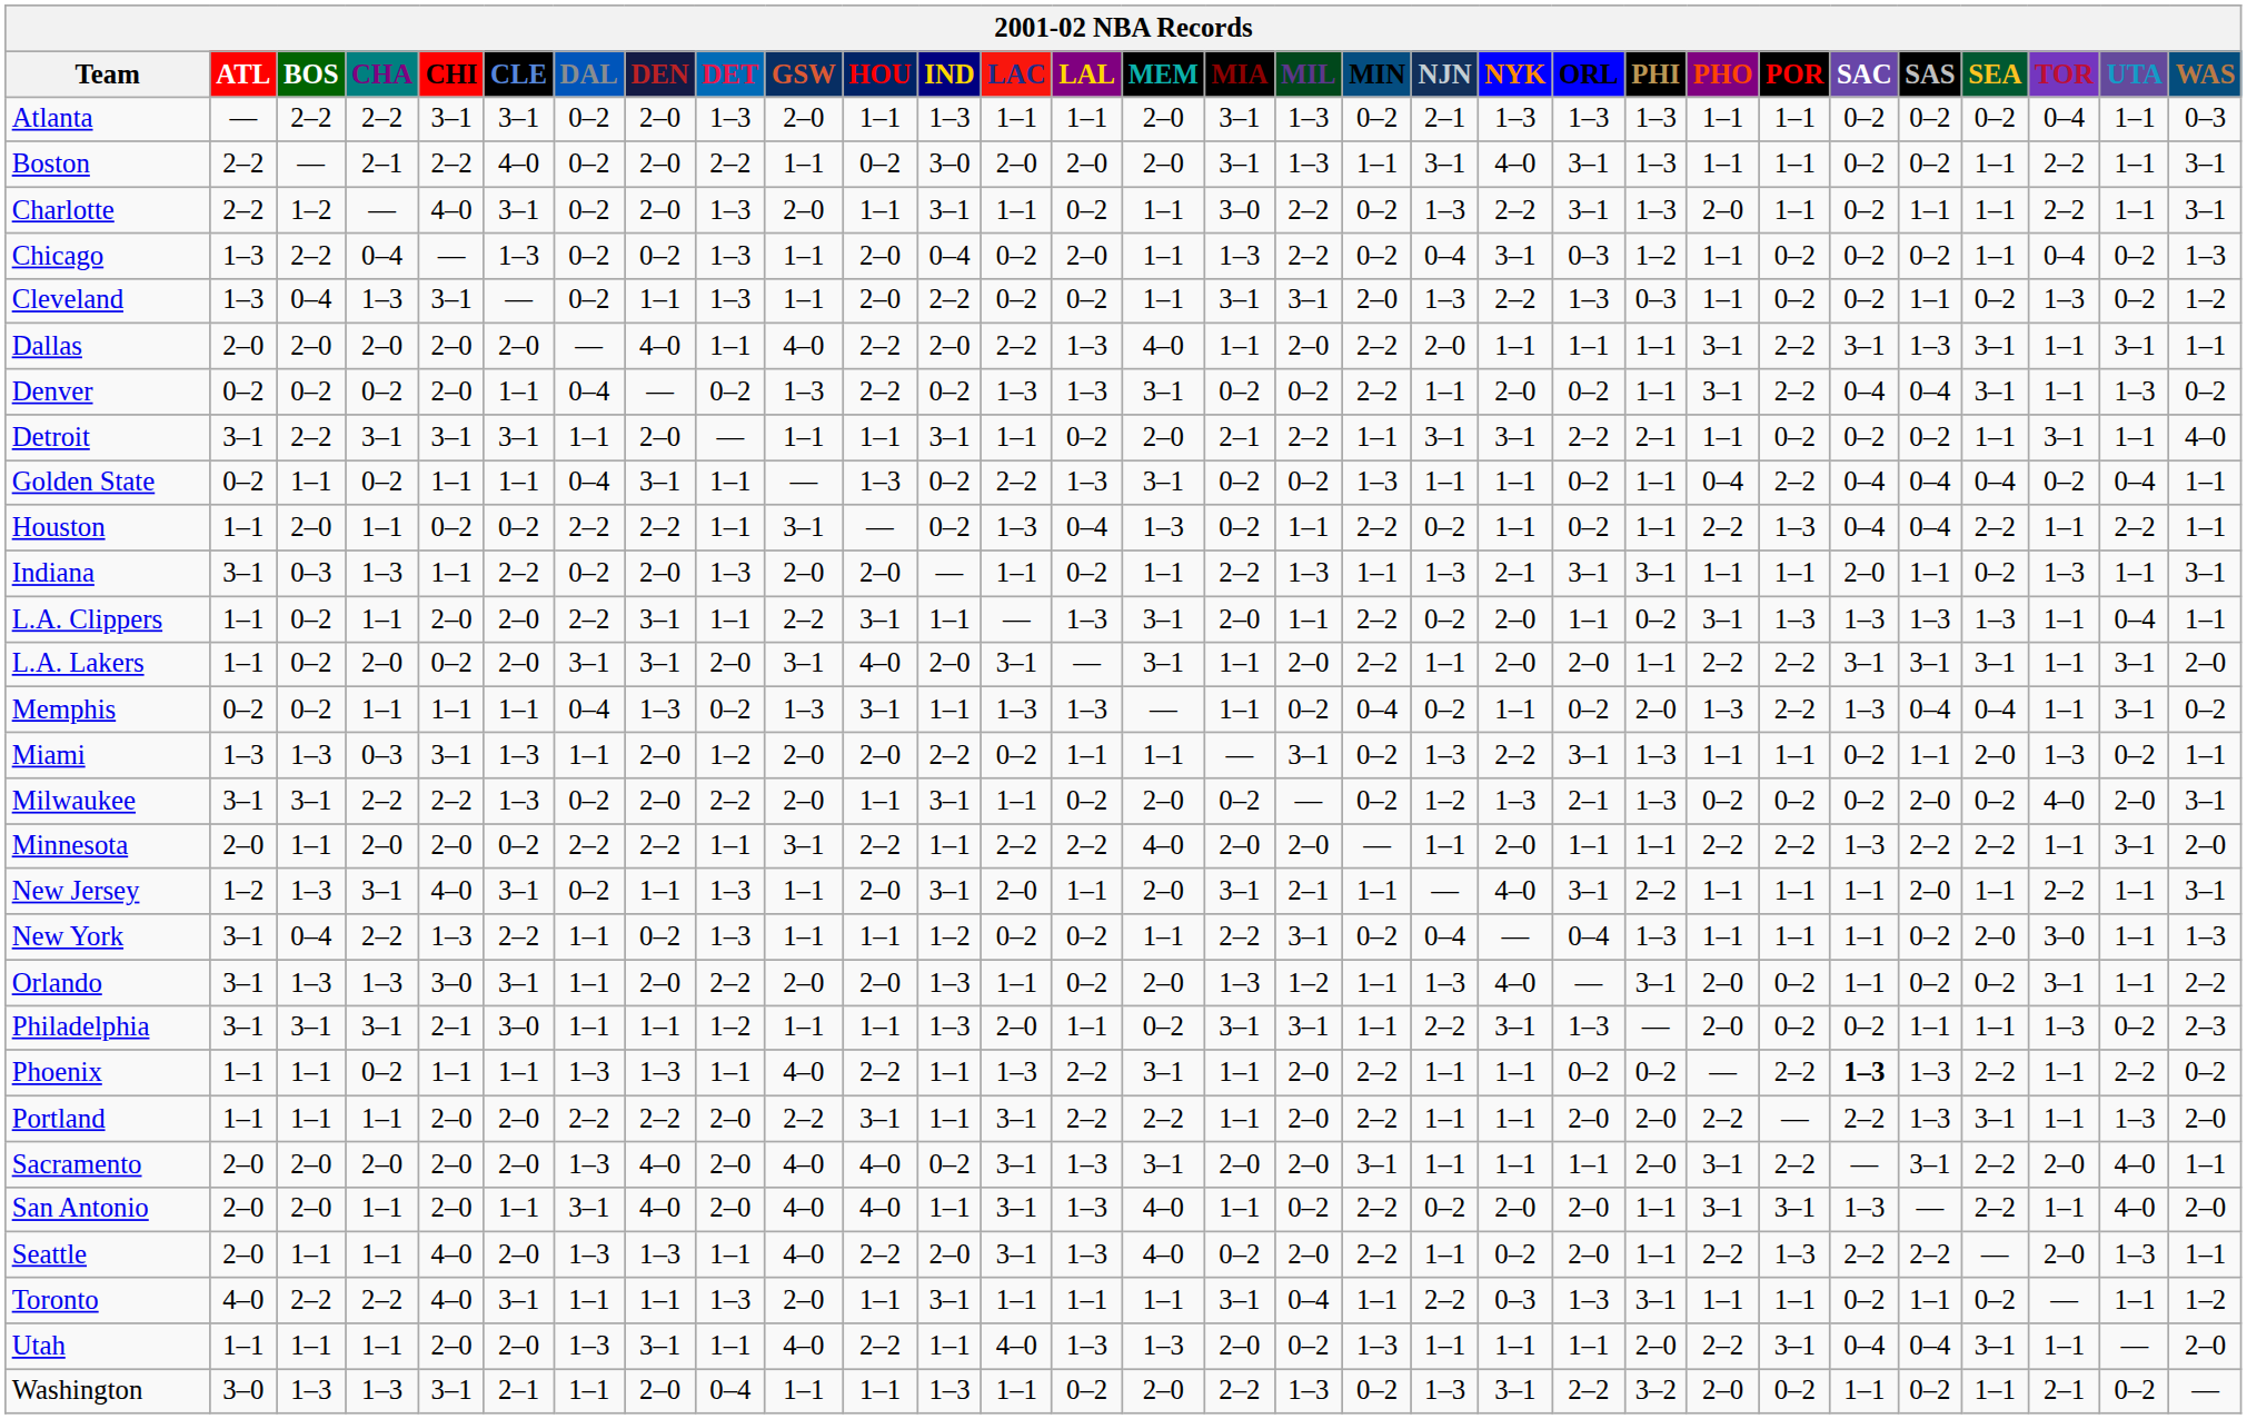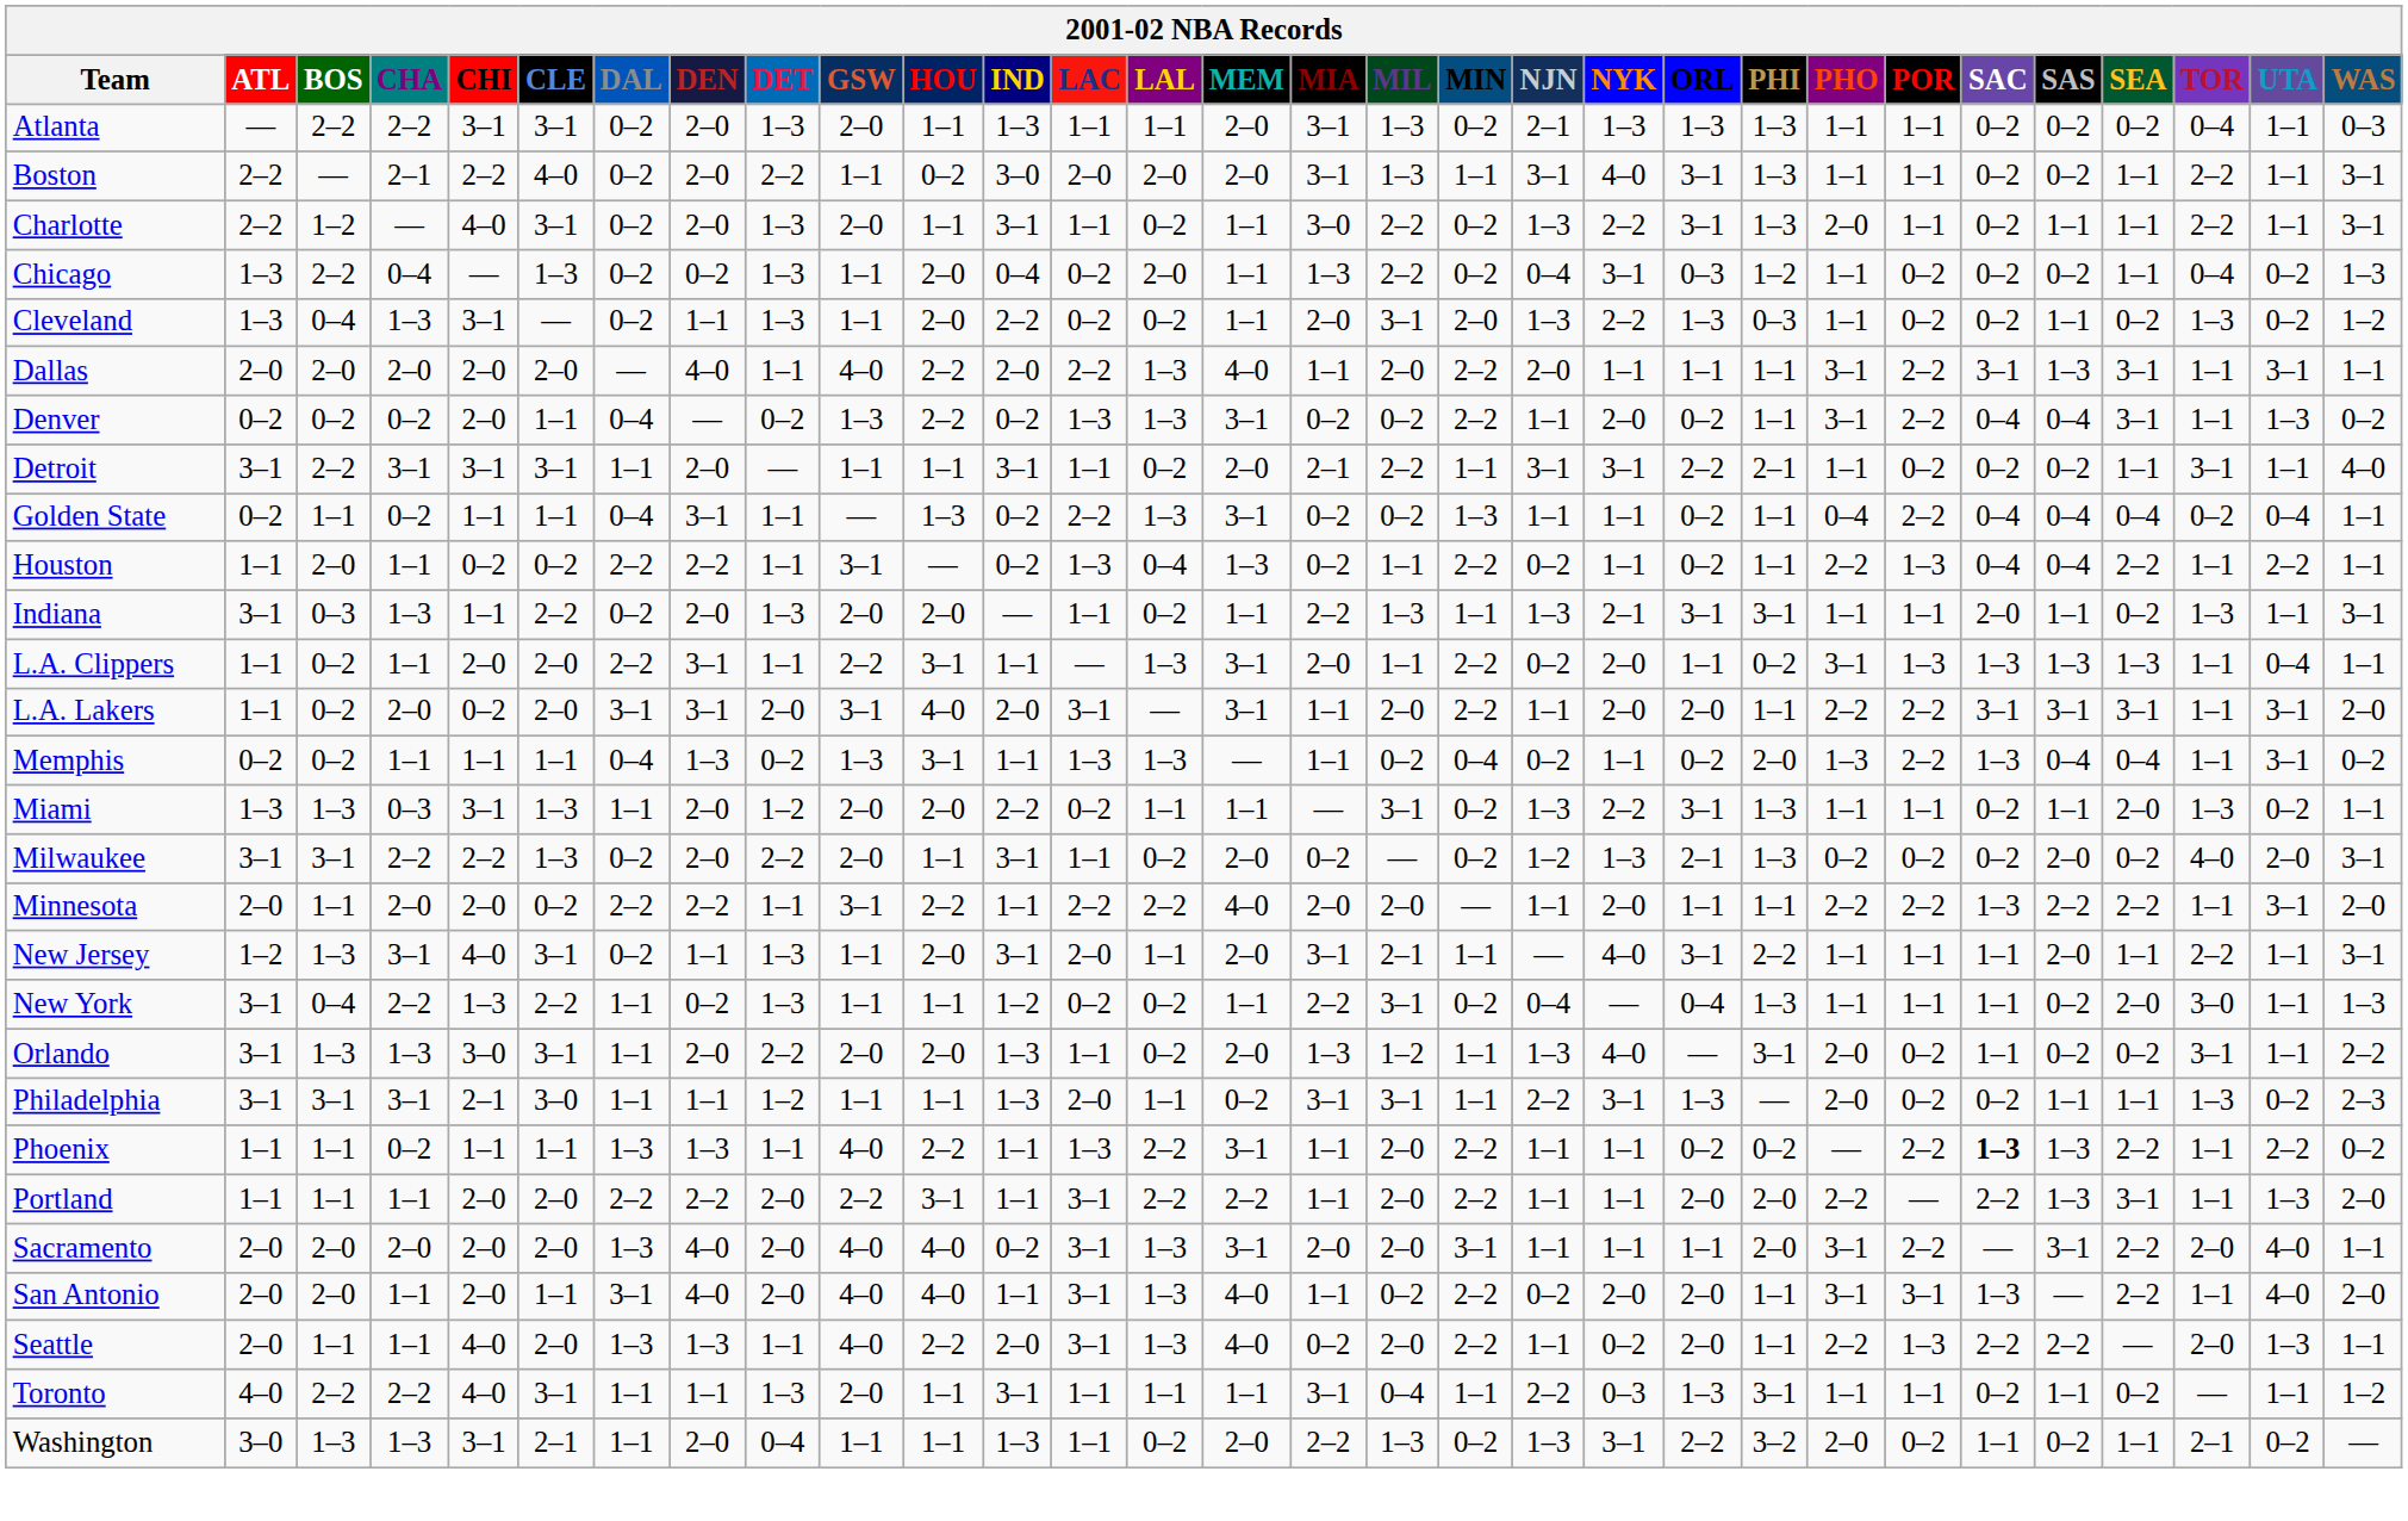Cleveland | MIA: 3–1 -> 2–0
- row: Utah | 1–1 | 1–1 | 1–1 | 2–0 | 2–0 | 1–3 | 3–1 | 1–1 | 4–0 | 2–2 | 1–1 | 4–0 | 1–3 | 1–3 | 2–0 | 0–2 | 1–3 | 1–1 | 1–1 | 1–1 | 2–0 | 2–2 | 3–1 | 0–4 | 0–4 | 3–1 | 1–1 | — | 2–0
